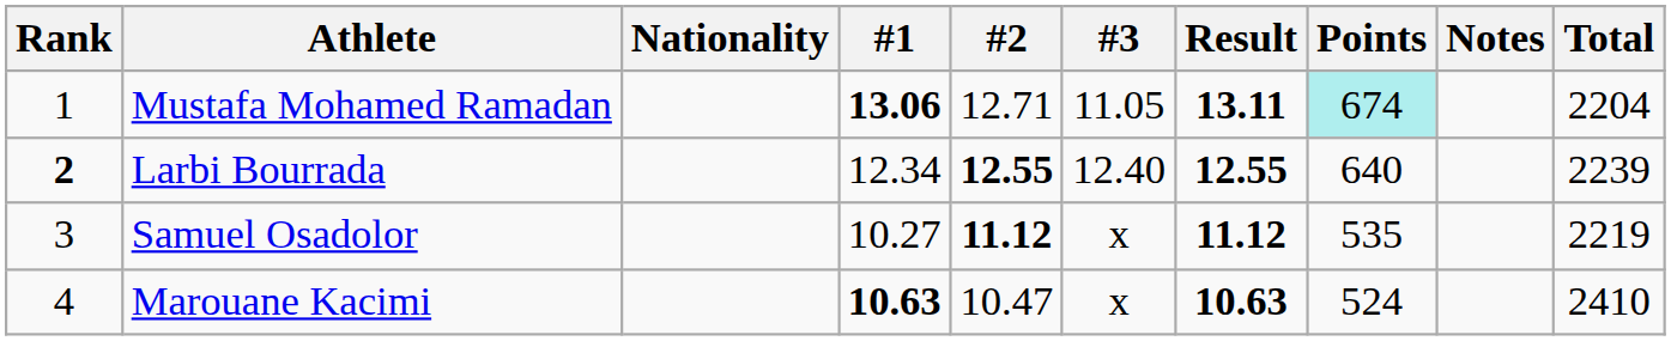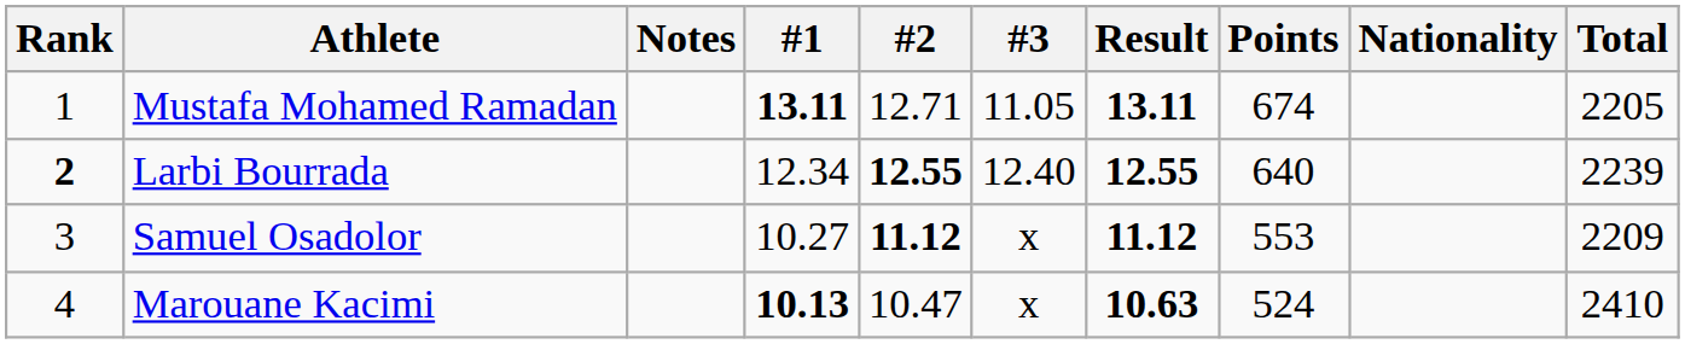columns swapped: Nationality <-> Notes
Mustafa Mohamed Ramadan | #1: 13.06 -> 13.11
Mustafa Mohamed Ramadan | Points: paleturquoise background -> no background
Mustafa Mohamed Ramadan | Total: 2204 -> 2205
Samuel Osadolor | Points: 535 -> 553
Samuel Osadolor | Total: 2219 -> 2209
Marouane Kacimi | #1: 10.63 -> 10.13
